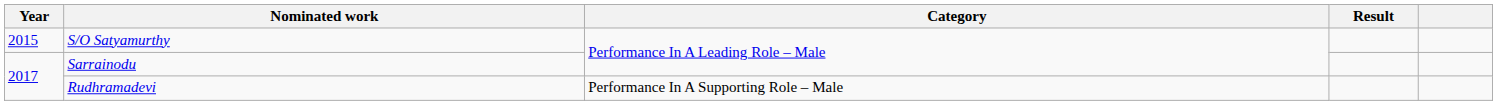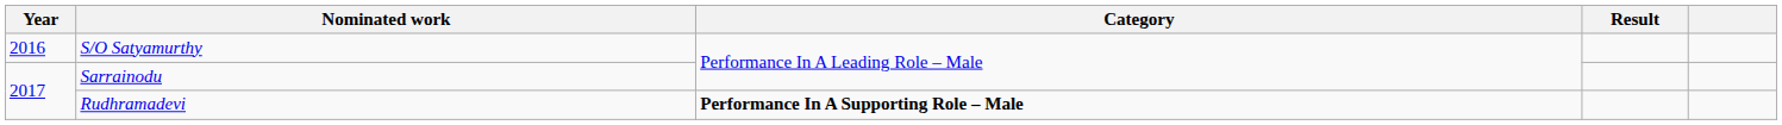S/O Satyamurthy | Year: 2015 -> 2016
Rudhramadevi | Category: normal -> bold
